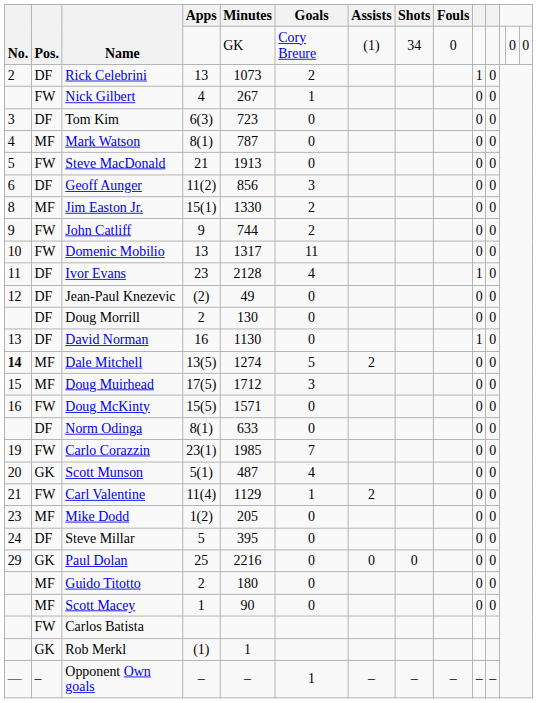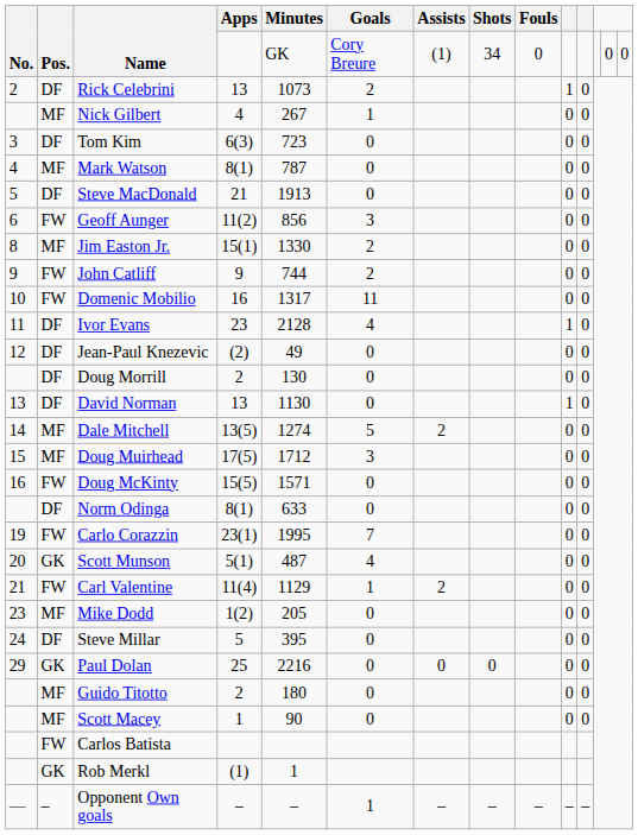Nick Gilbert | Pos.: FW -> MF
Steve MacDonald | Pos.: FW -> DF
Geoff Aunger | Pos.: DF -> FW
Domenic Mobilio | Apps: 13 -> 16
David Norman | Apps: 16 -> 13
Dale Mitchell | No.: bold -> normal
Carlo Corazzin | Minutes: 1985 -> 1995
